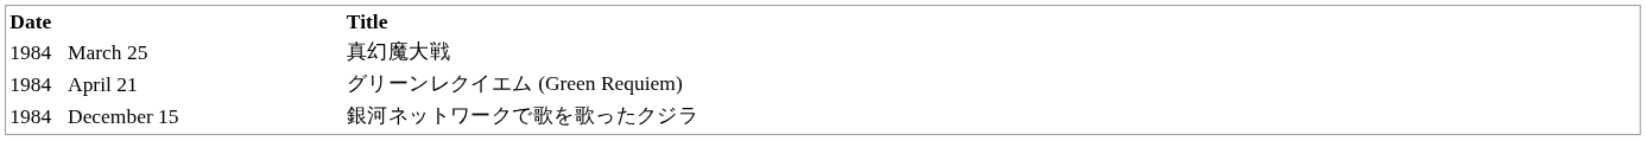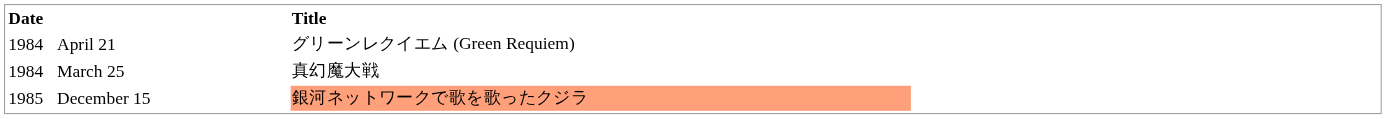rows swapped: March 25 <-> April 21
December 15 | Date: 1984 -> 1985
December 15 | Title: no background -> lightsalmon background
